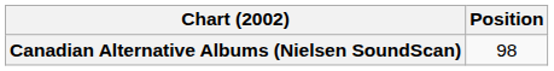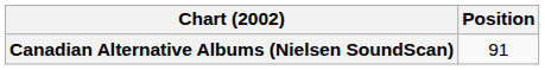Canadian Alternative Albums (Nielsen SoundScan) | Position: 98 -> 91
